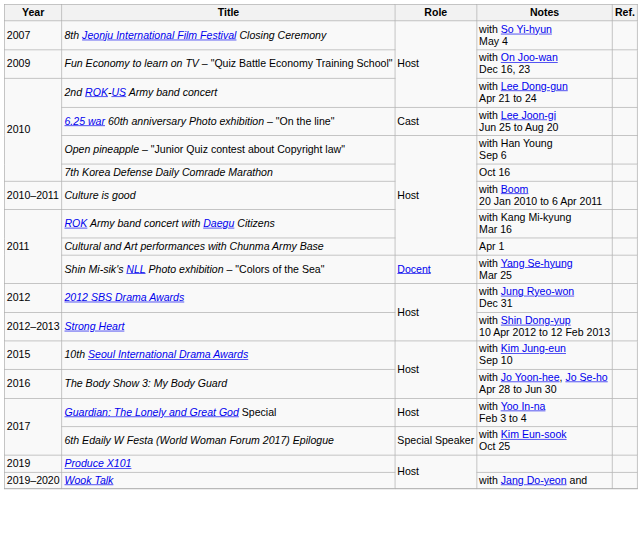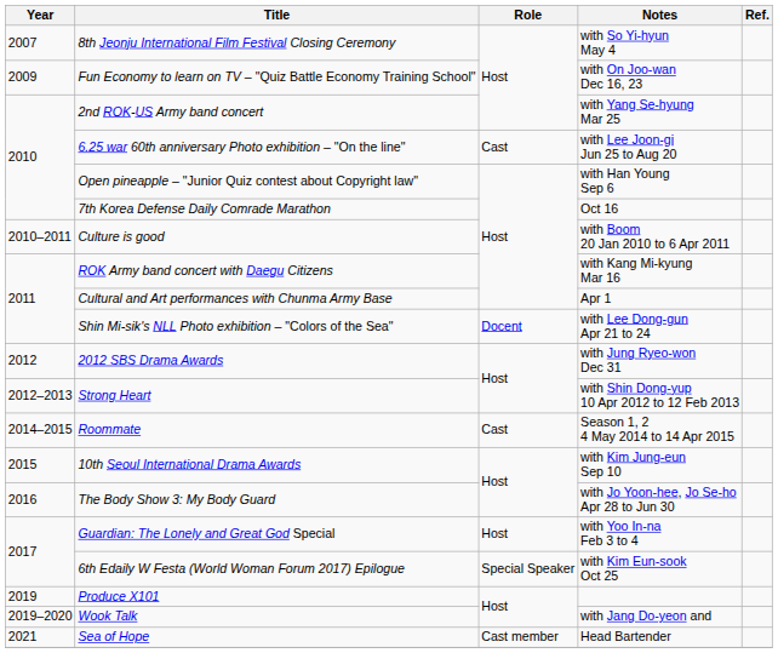2nd ROK-US Army band concert | Notes: with Lee Dong-gun Apr 21 to 24 -> with Yang Se-hyung Mar 25
Shin Mi-sik's NLL Photo exhibition – "Colors of the Sea" | Notes: with Yang Se-hyung Mar 25 -> with Lee Dong-gun Apr 21 to 24
+ row: 2014–2015 | Roommate | Cast | Season 1, 2 4 May 2014 to 14 Apr 2015
+ row: 2021 | Sea of Hope | Cast member | Head Bartender
